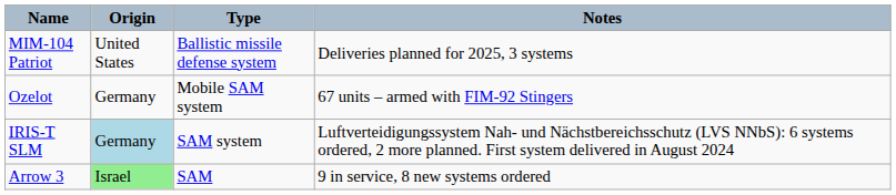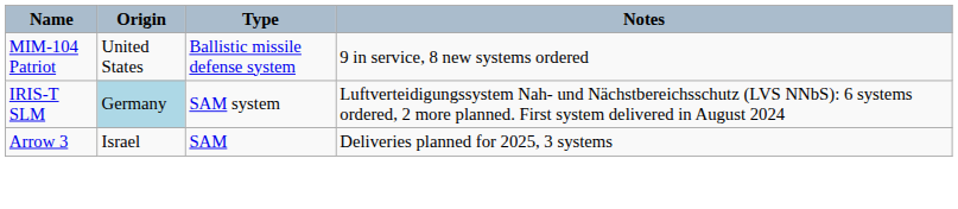MIM-104 Patriot | Notes: Deliveries planned for 2025, 3 systems -> 9 in service, 8 new systems ordered
- row: Ozelot | Germany | Mobile SAM system | 67 units – armed with FIM-92 Stingers
Arrow 3 | Origin: lightgreen background -> no background
Arrow 3 | Notes: 9 in service, 8 new systems ordered -> Deliveries planned for 2025, 3 systems
